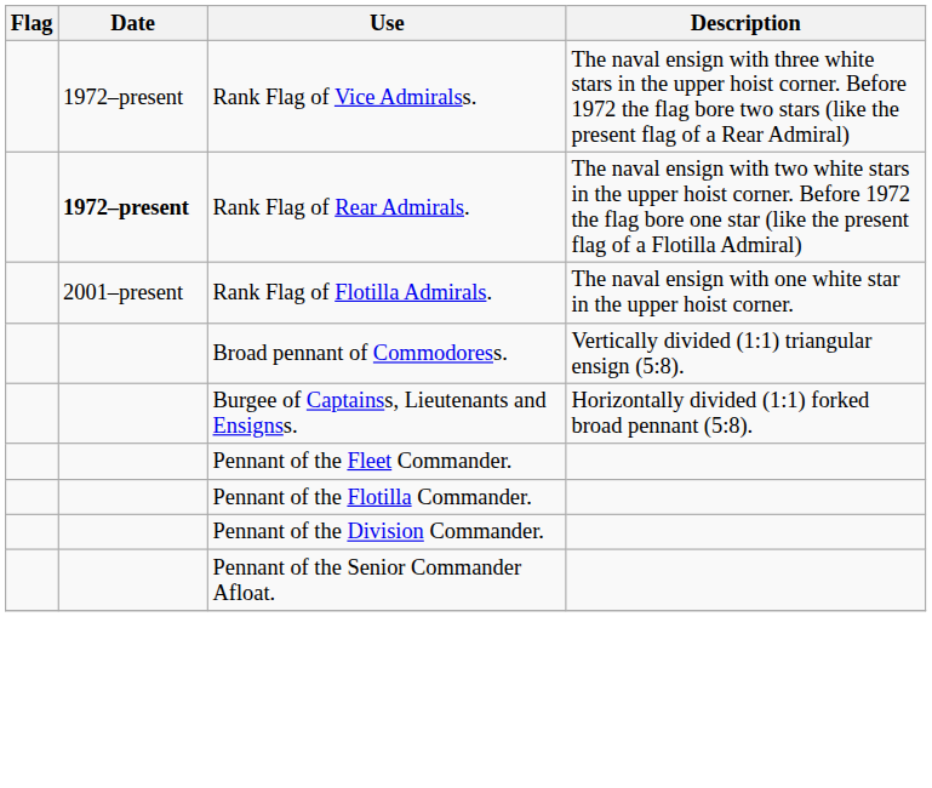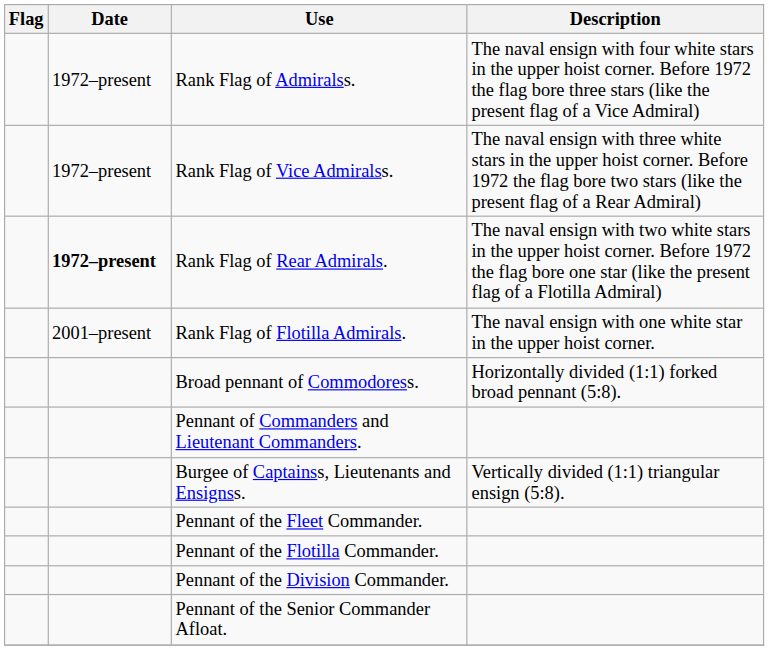+ row: 1972–present | Rank Flag of Admiralss. | The naval ensign with four white stars in the upper hoist corner. Before 1972 the flag bore three stars (like the present flag of a Vice Admiral)
Broad pennant of Commodoress. | Description: Vertically divided (1:1) triangular ensign (5:8). -> Horizontally divided (1:1) forked broad pennant (5:8).
+ row: Pennant of Commanders and Lieutenant Commanders.
Burgee of Captainss, Lieutenants and Ensignss. | Description: Horizontally divided (1:1) forked broad pennant (5:8). -> Vertically divided (1:1) triangular ensign (5:8).
